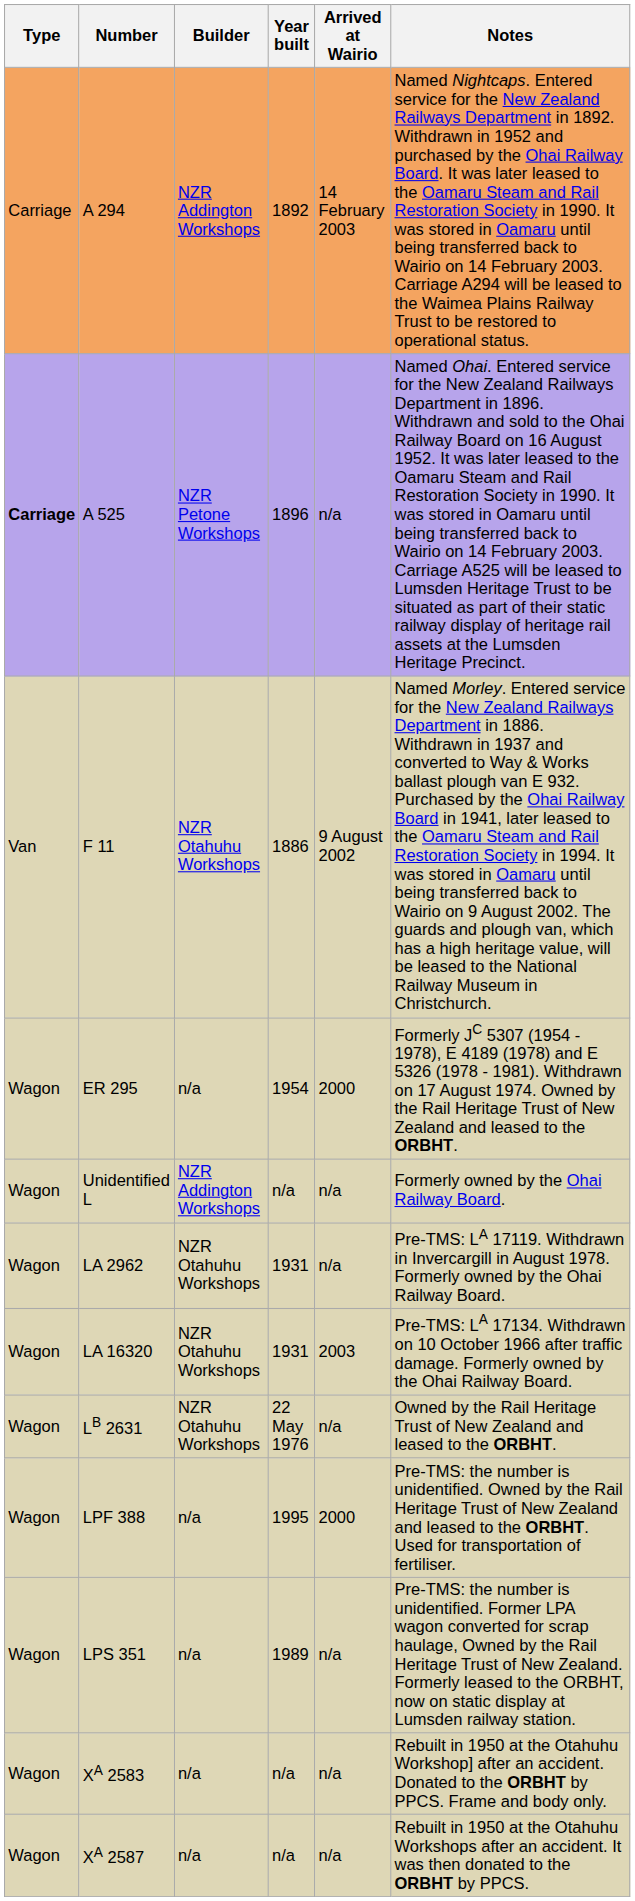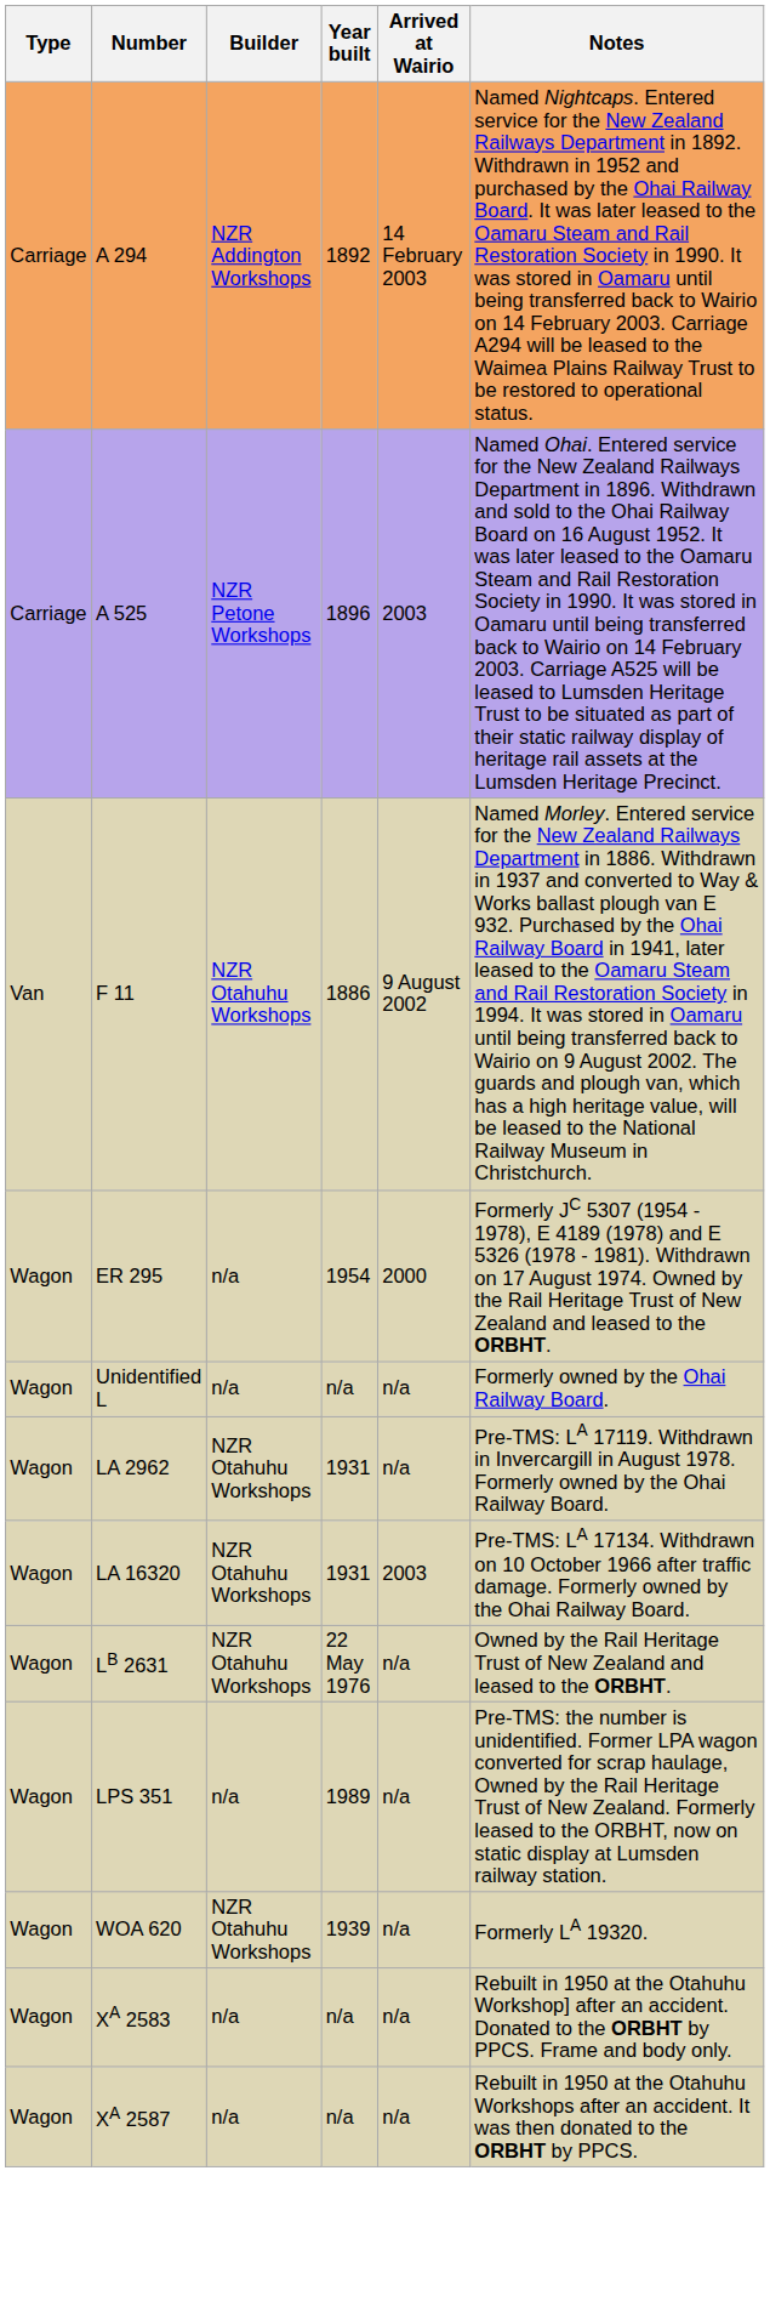A 525 | Type: bold -> normal
A 525 | Arrived at Wairio: n/a -> 2003
Unidentified L | Builder: NZR Addington Workshops -> n/a
- row: Wagon | LPF 388 | n/a | 1995 | 2000 | Pre-TMS: the number is unidentified. Owned by the Rail Heritage Trust of New Zealand and leased to the ORBHT. Used for transportation of fertiliser.
+ row: Wagon | WOA 620 | NZR Otahuhu Workshops | 1939 | n/a | Formerly LA 19320.
